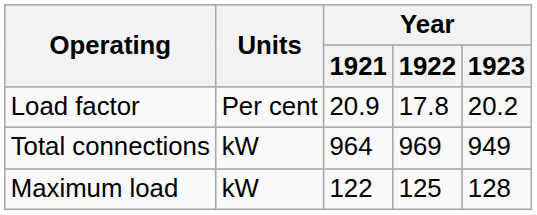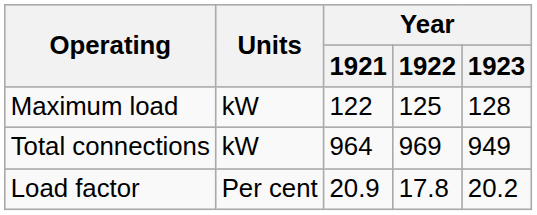rows swapped: Maximum load <-> Load factor
